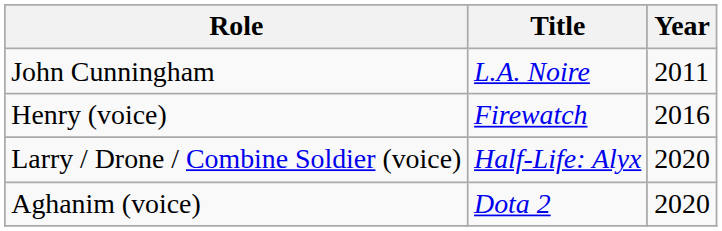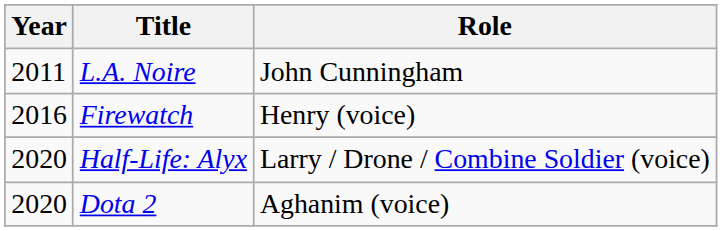columns swapped: Year <-> Role
